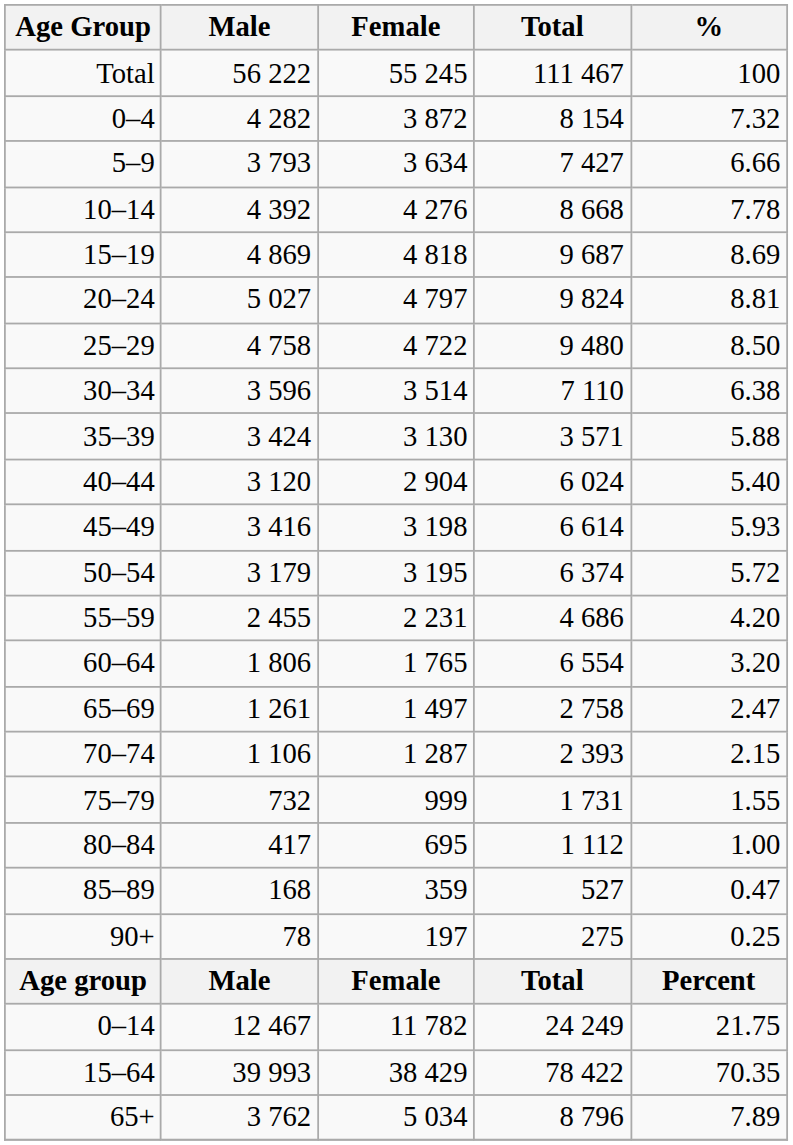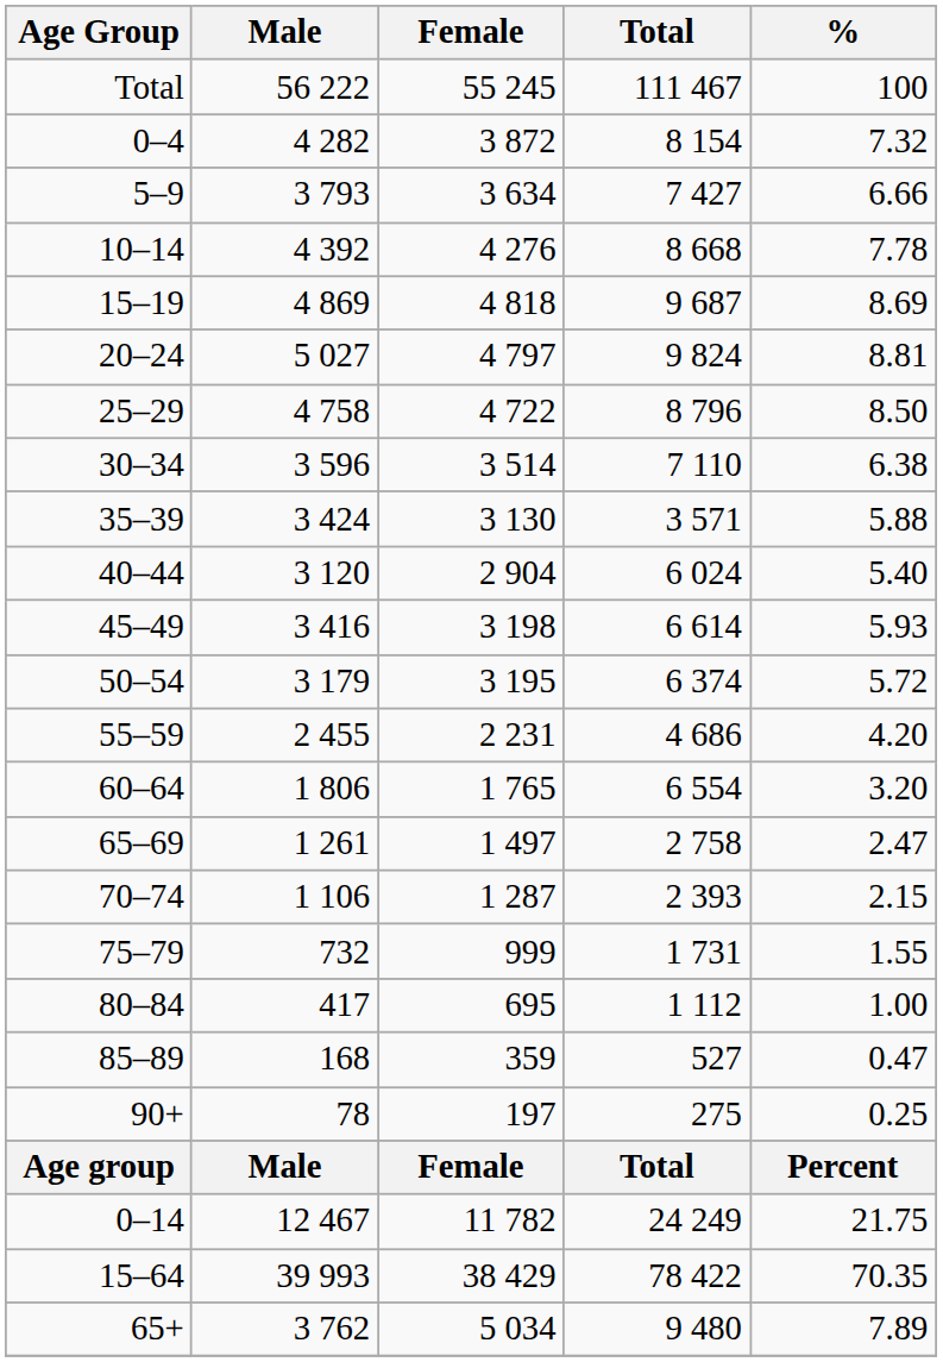25–29 | Total: 9 480 -> 8 796
65+ | Total: 8 796 -> 9 480
